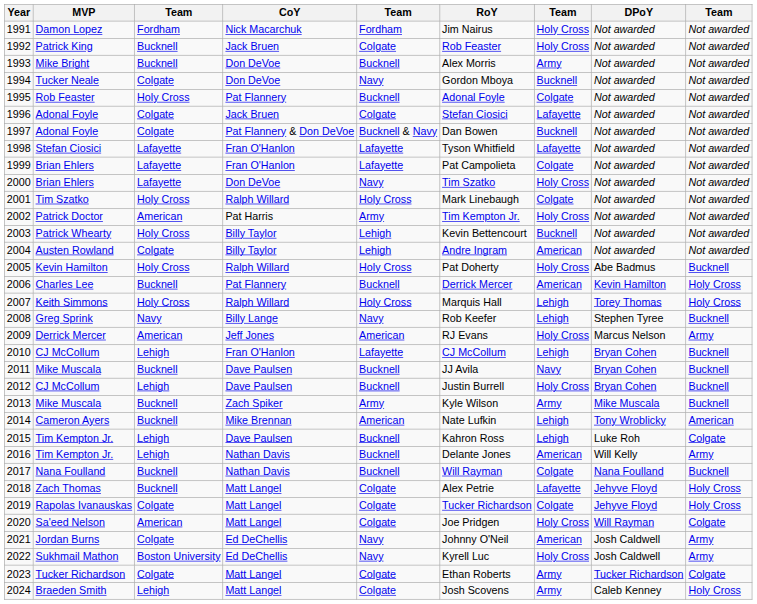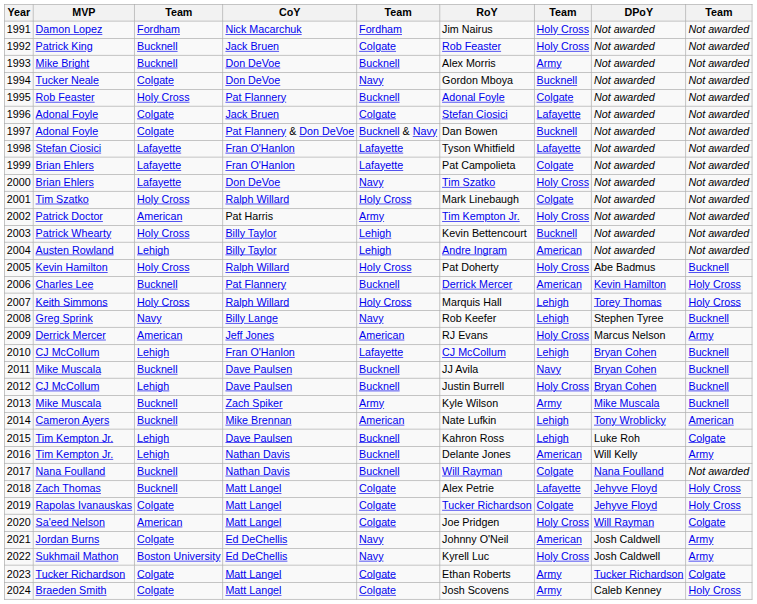2004 | column 3: Colgate -> Lehigh
2017 | column 9: Bucknell -> Not awarded
2024 | column 3: Lehigh -> Colgate
